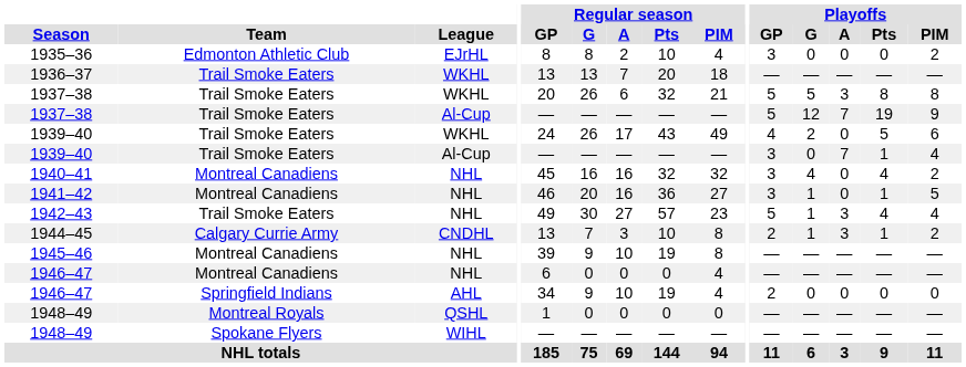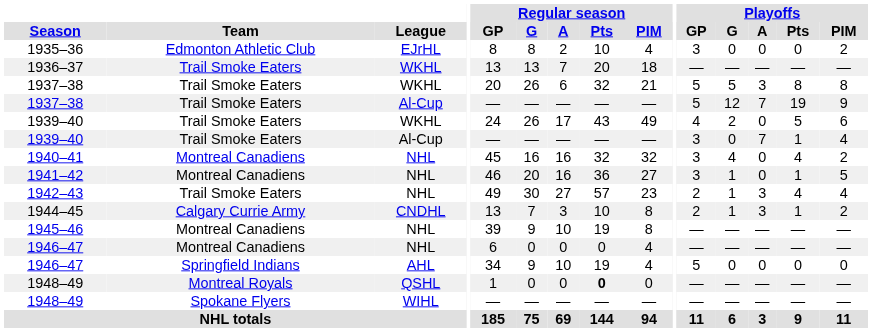1942–43 | Playoffs / GP: 5 -> 2
1946–47 / AHL | Playoffs / GP: 2 -> 5
1948–49 / QSHL | Regular season / Pts: normal -> bold
